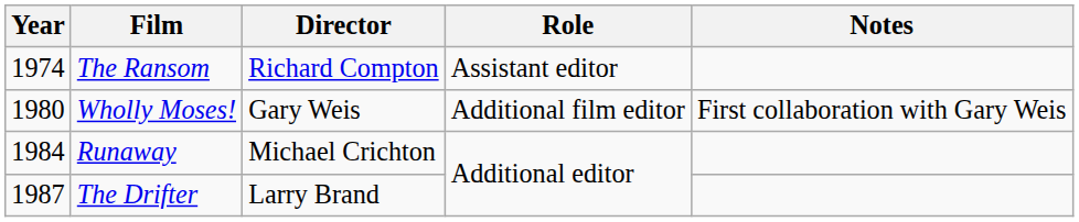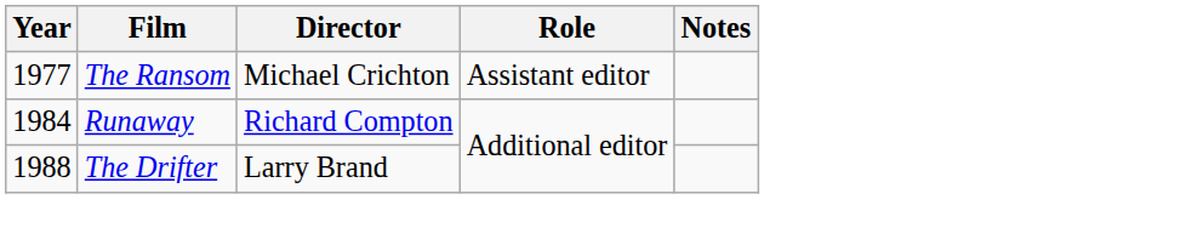The Ransom | Year: 1974 -> 1977
The Ransom | Director: Richard Compton -> Michael Crichton
- row: 1980 | Wholly Moses! | Gary Weis | Additional film editor | First collaboration with Gary Weis
Runaway | Director: Michael Crichton -> Richard Compton
The Drifter | Year: 1987 -> 1988
